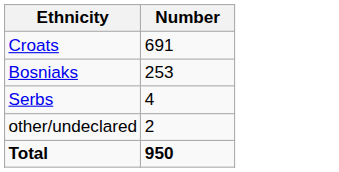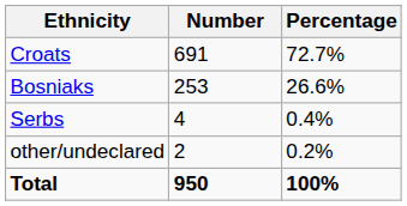+ column: Percentage | 72.7% | 26.6% | 0.4% | 0.2% | 100%
